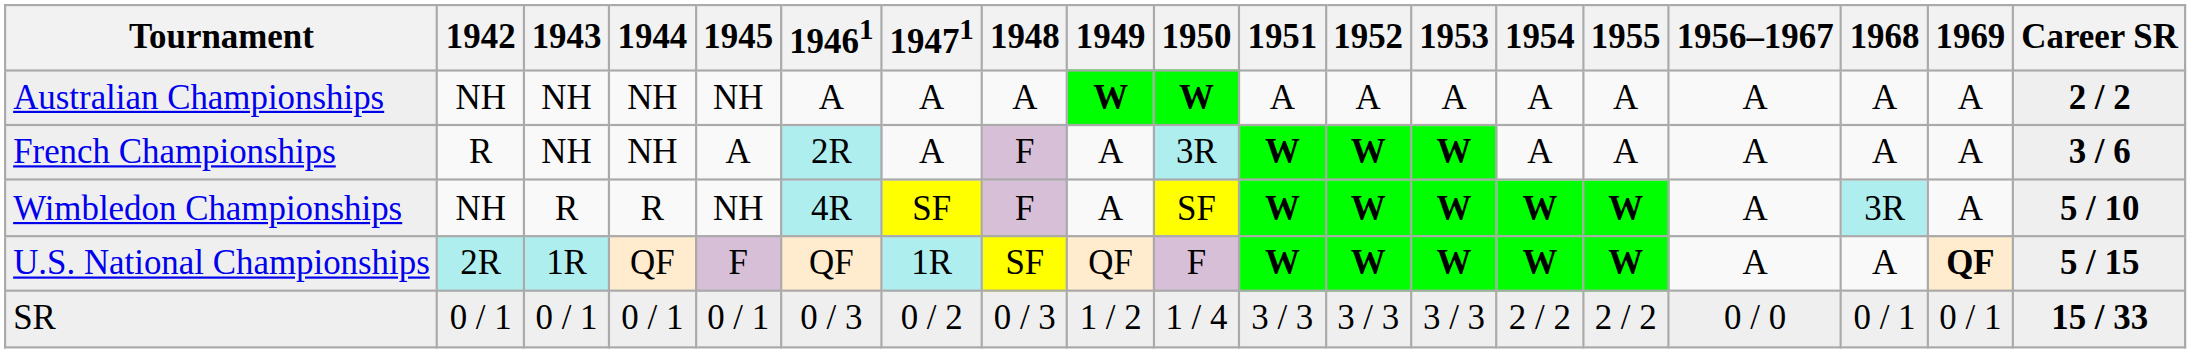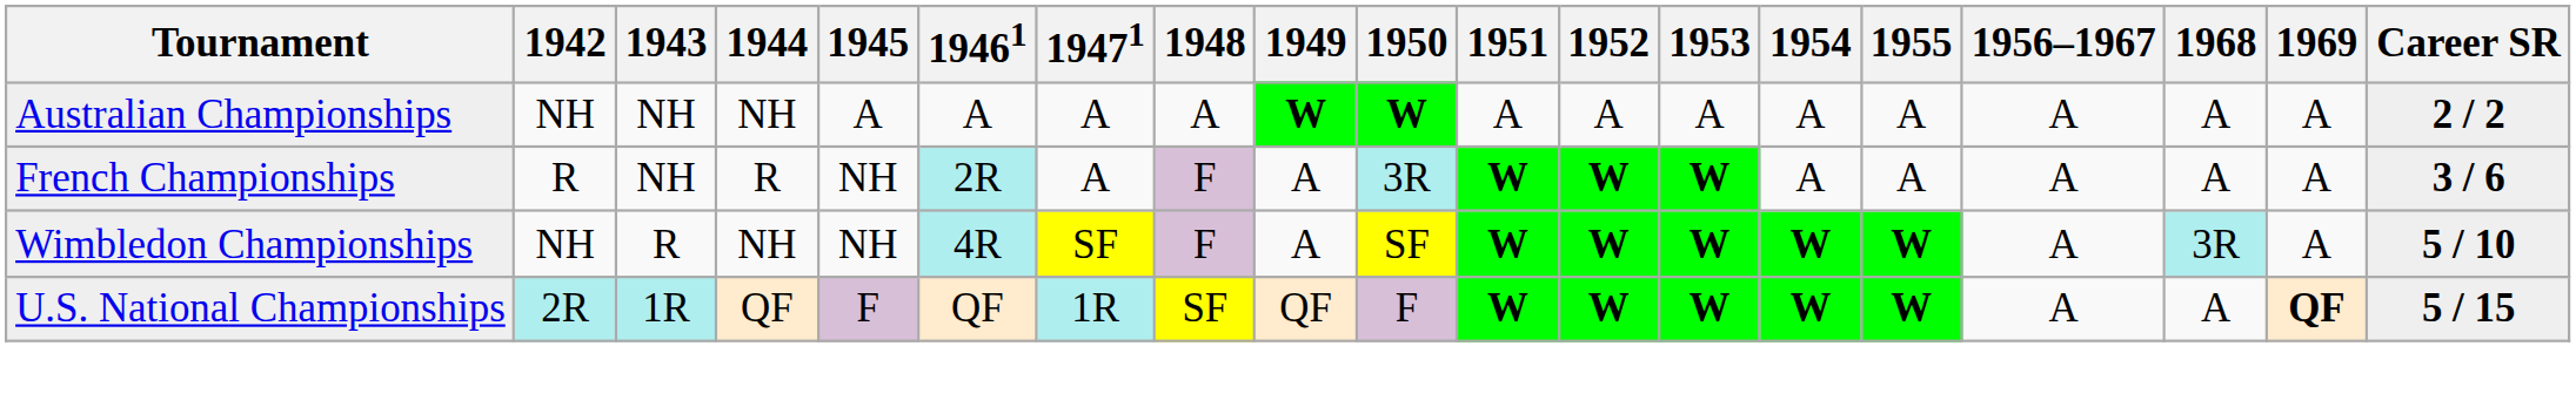Australian Championships | 1945: NH -> A
French Championships | 1944: NH -> R
French Championships | 1945: A -> NH
Wimbledon Championships | 1944: R -> NH
- row: SR | 0 / 1 | 0 / 1 | 0 / 1 | 0 / 1 | 0 / 3 | 0 / 2 | 0 / 3 | 1 / 2 | 1 / 4 | 3 / 3 | 3 / 3 | 3 / 3 | 2 / 2 | 2 / 2 | 0 / 0 | 0 / 1 | 0 / 1 | 15 / 33
